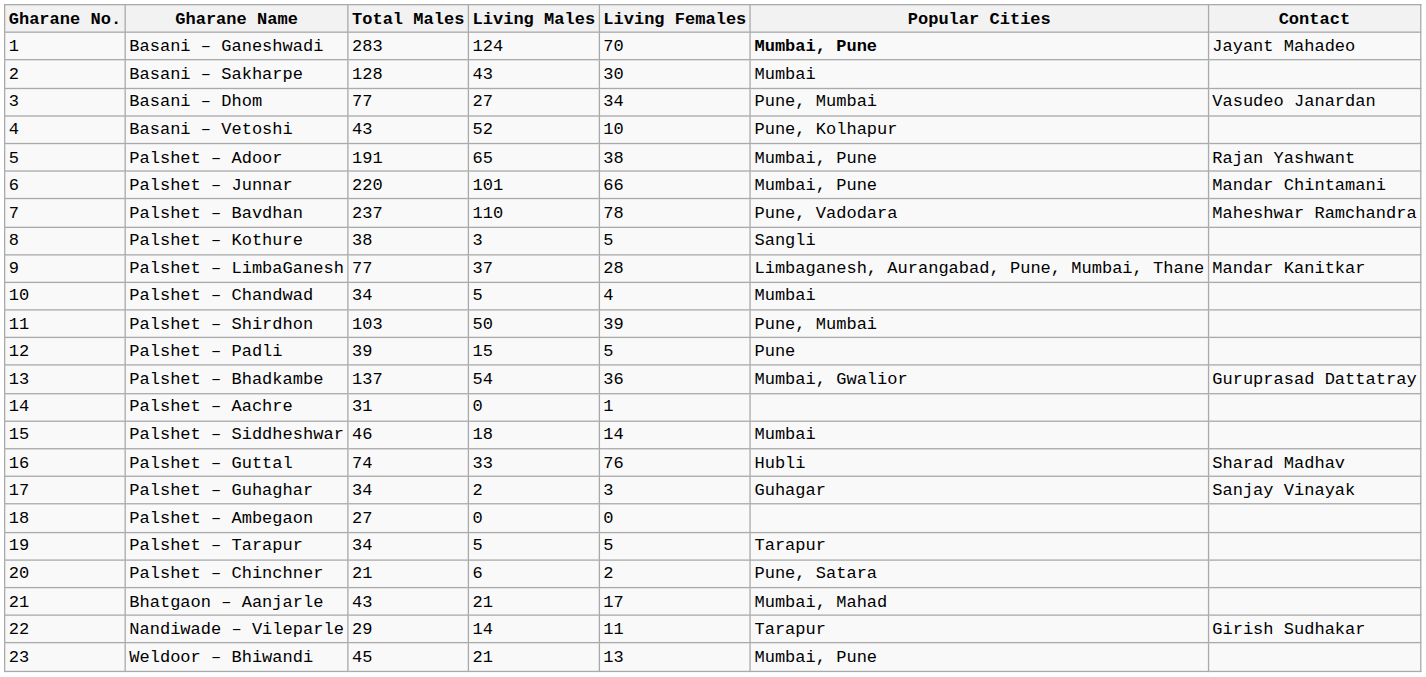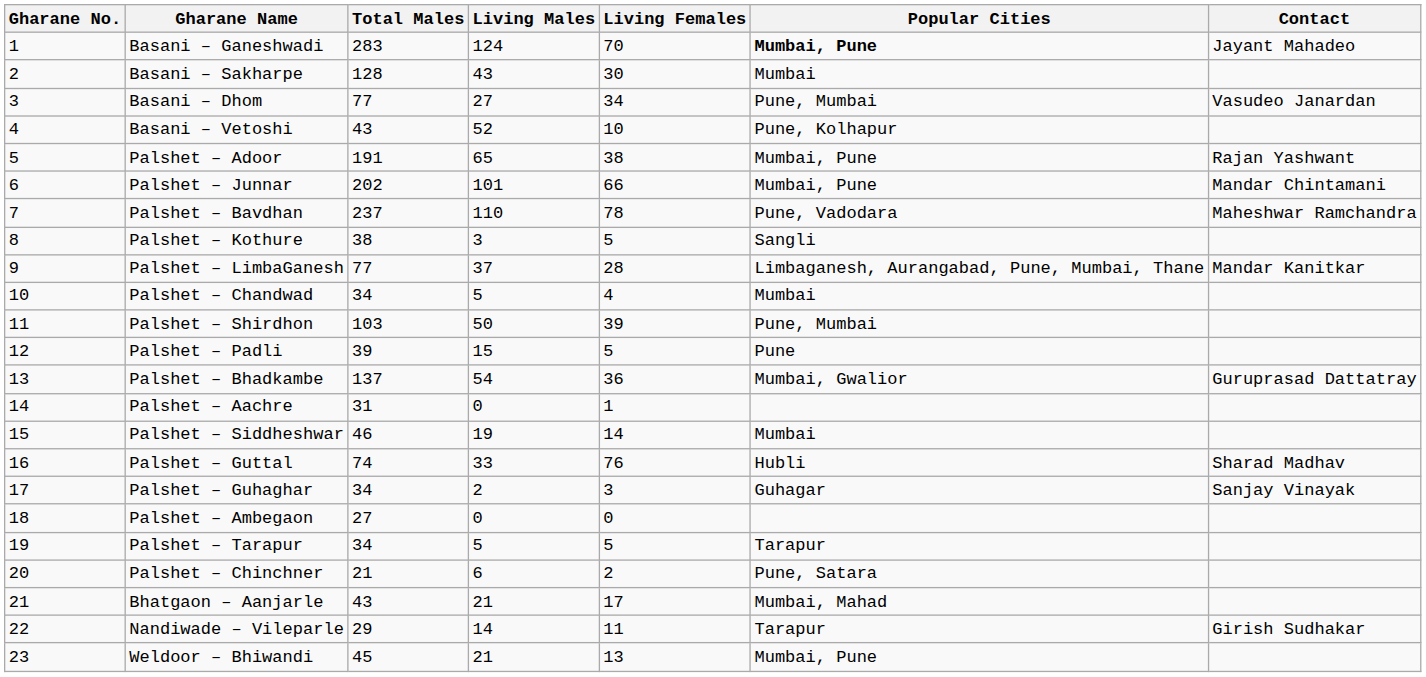Palshet – Junnar | Total Males: 220 -> 202
Palshet – Siddheshwar | Living Males: 18 -> 19
